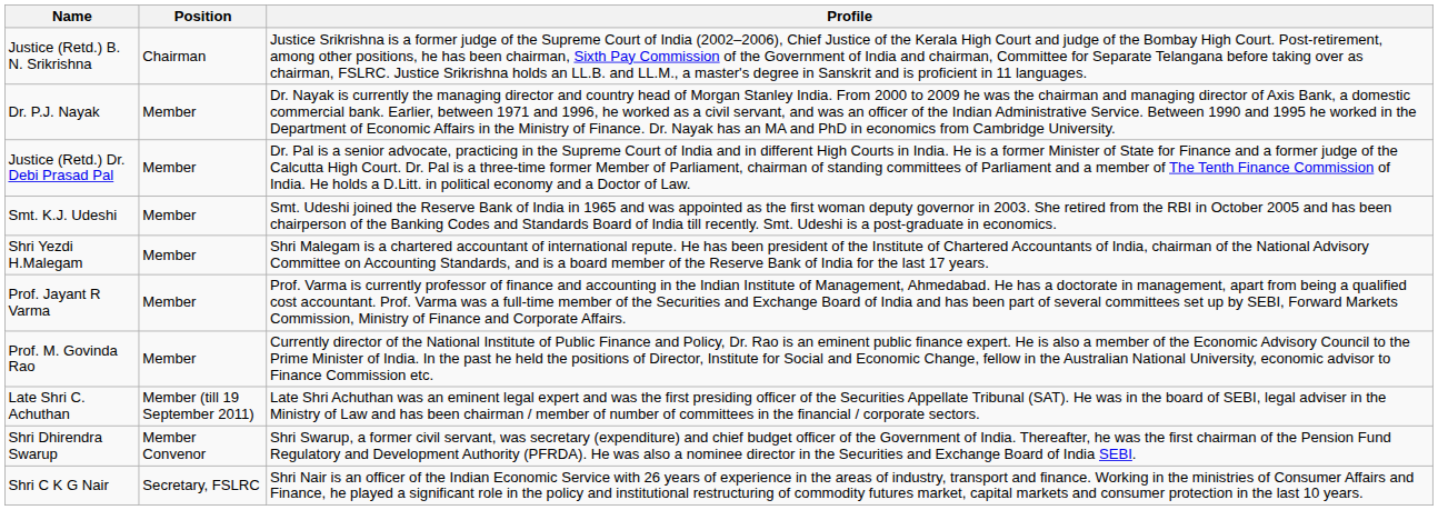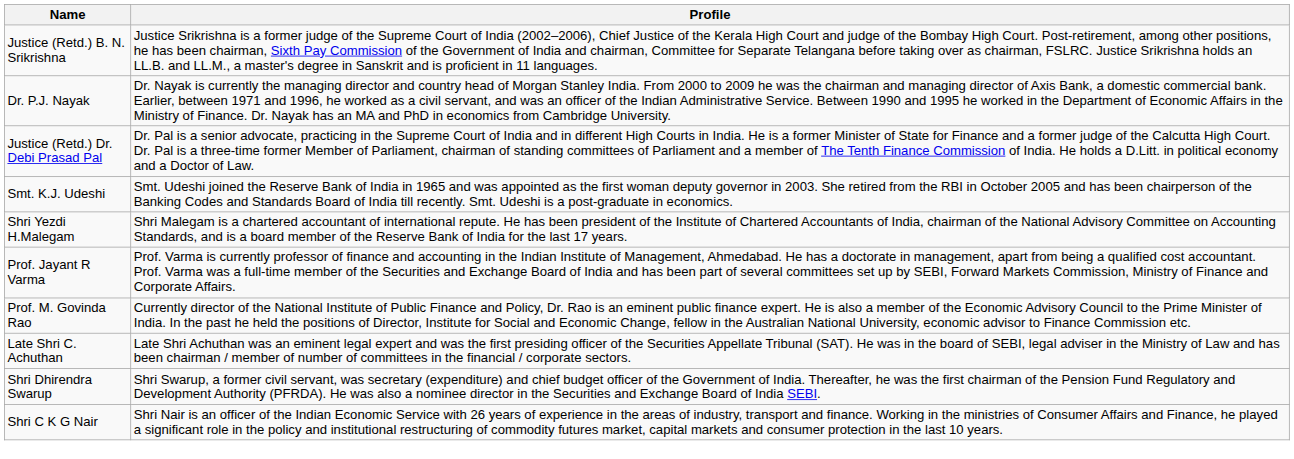- column: Position | Chairman | Member | Member | Member | Member | Member | Member | Member (till 19 September 2011) | Member Convenor | Secretary, FSLRC
